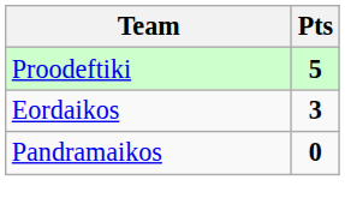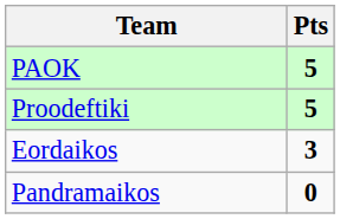+ row: PAOK | 5
